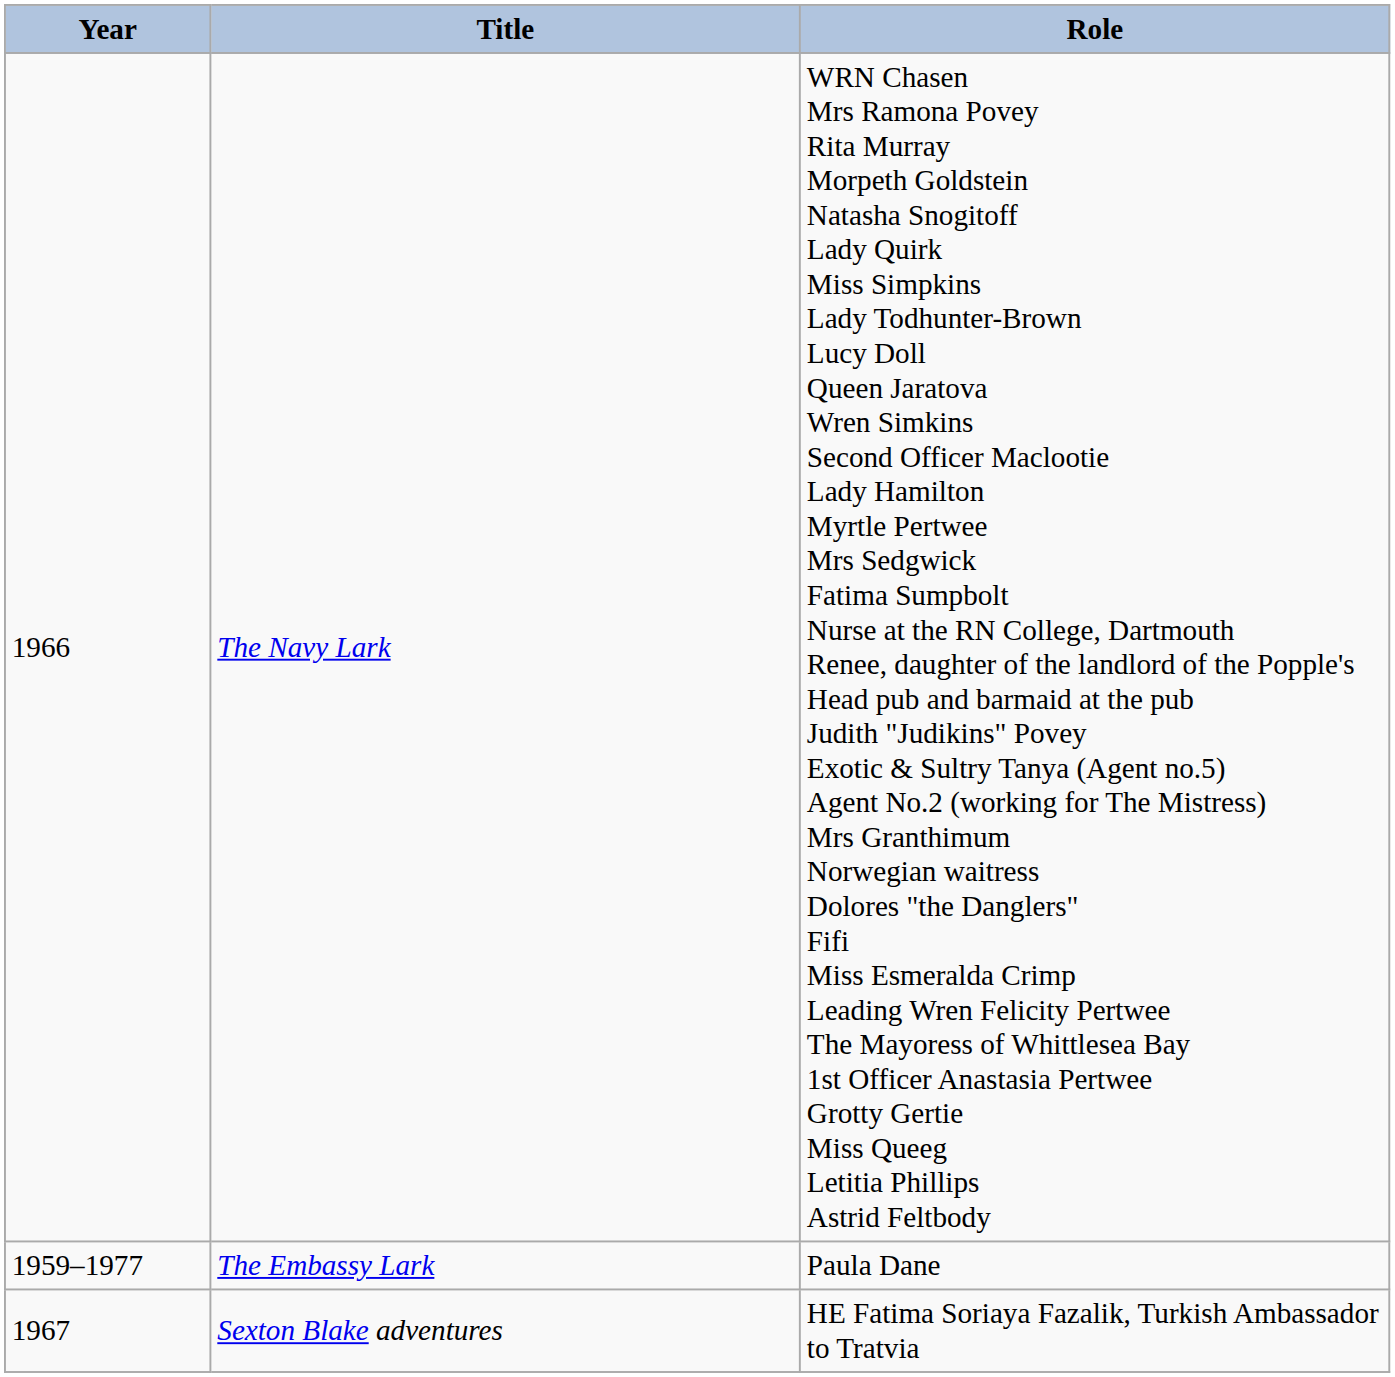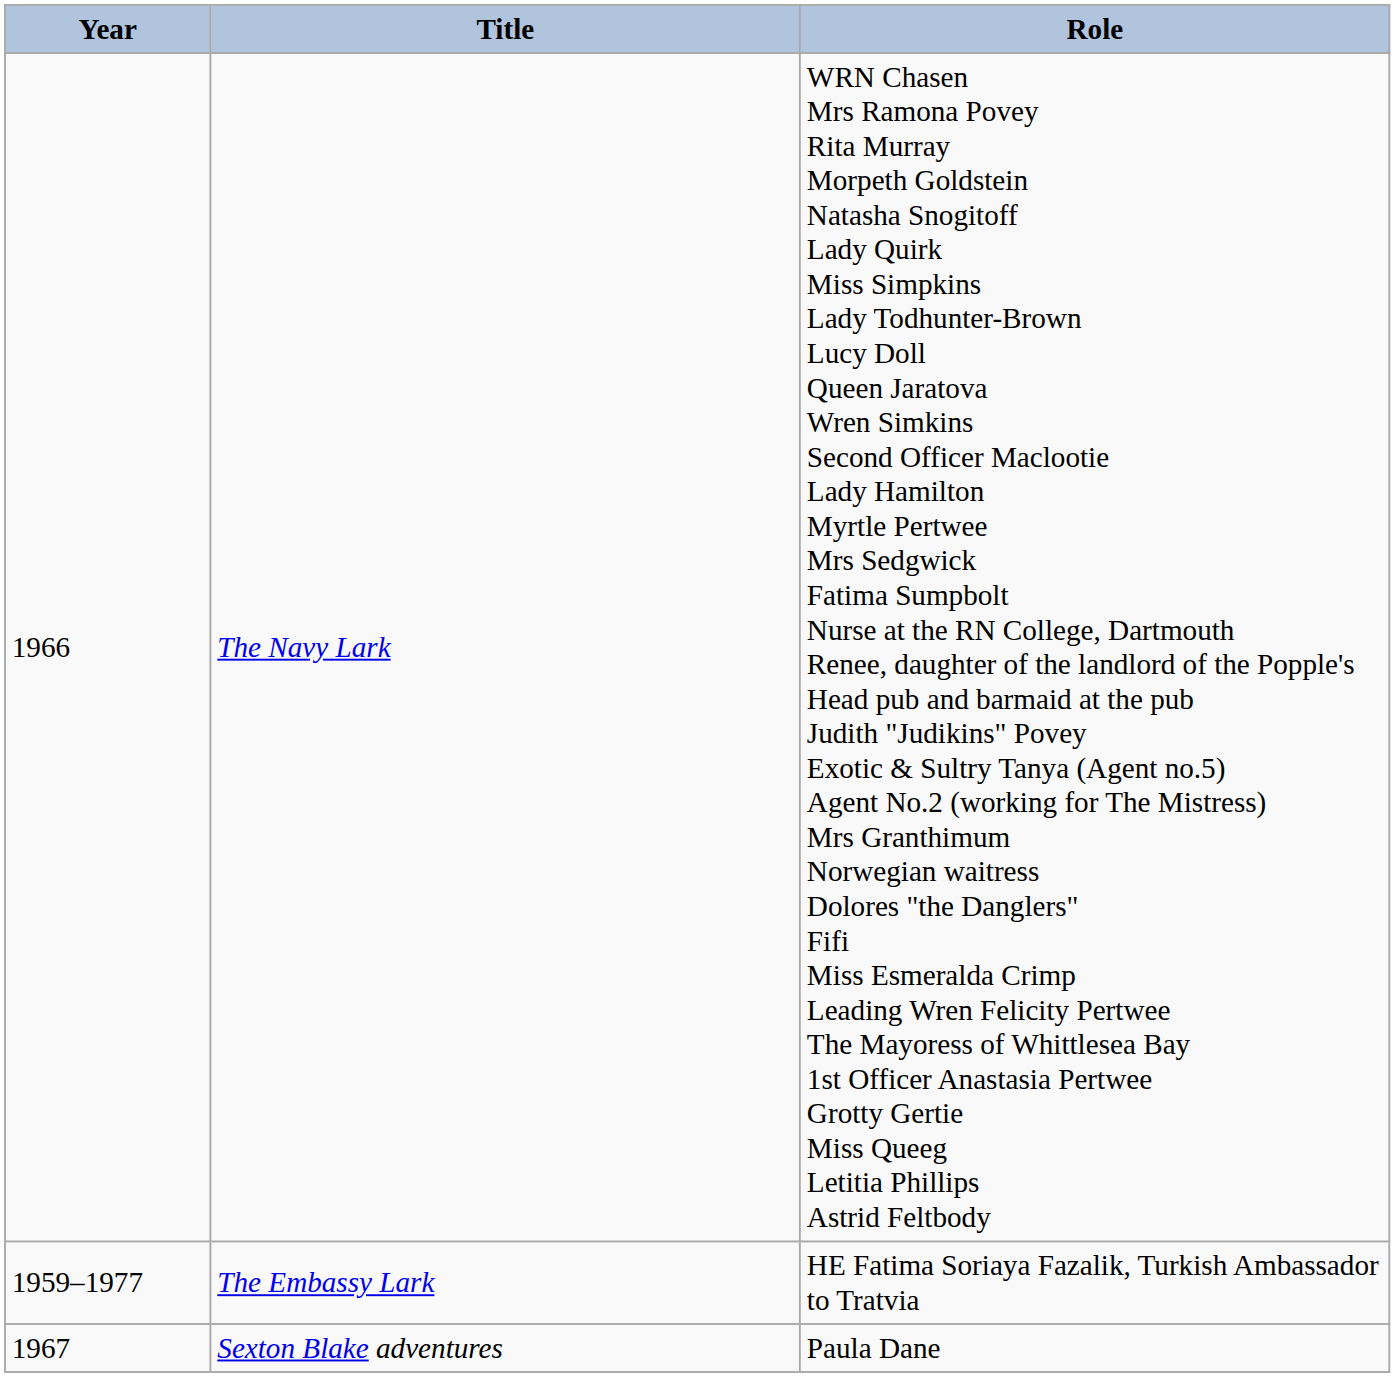The Embassy Lark | Role: Paula Dane -> HE Fatima Soriaya Fazalik, Turkish Ambassador to Tratvia
Sexton Blake adventures | Role: HE Fatima Soriaya Fazalik, Turkish Ambassador to Tratvia -> Paula Dane
